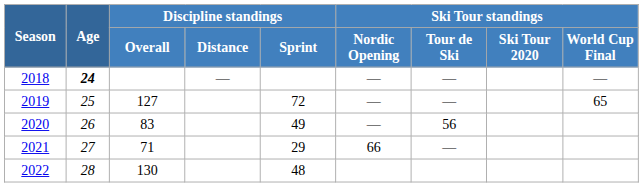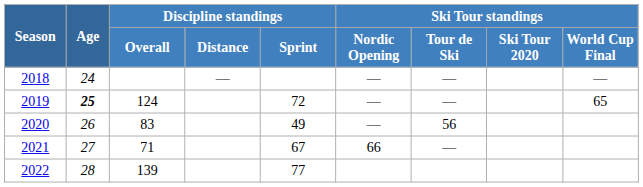2018 | Age: bold -> normal
2019 | Age: normal -> bold
2019 | Discipline standings / Overall: 127 -> 124
2021 | Discipline standings / Sprint: 29 -> 67
2022 | Discipline standings / Overall: 130 -> 139
2022 | Discipline standings / Sprint: 48 -> 77
